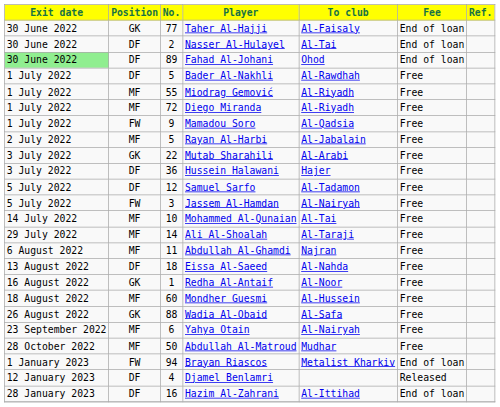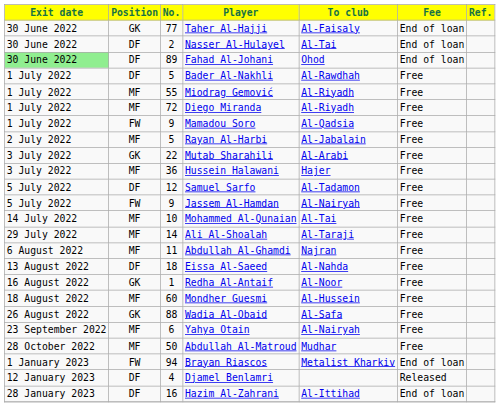Hussein Halawani | Position: DF -> MF
Jassem Al-Hamdan | No.: 3 -> 9
